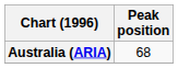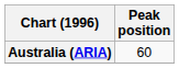Australia (ARIA) | Peak position: 68 -> 60
